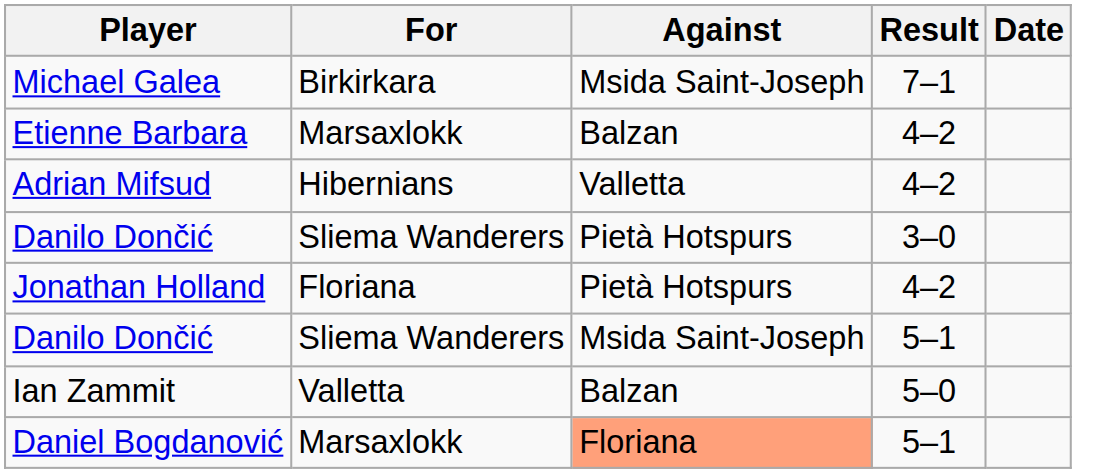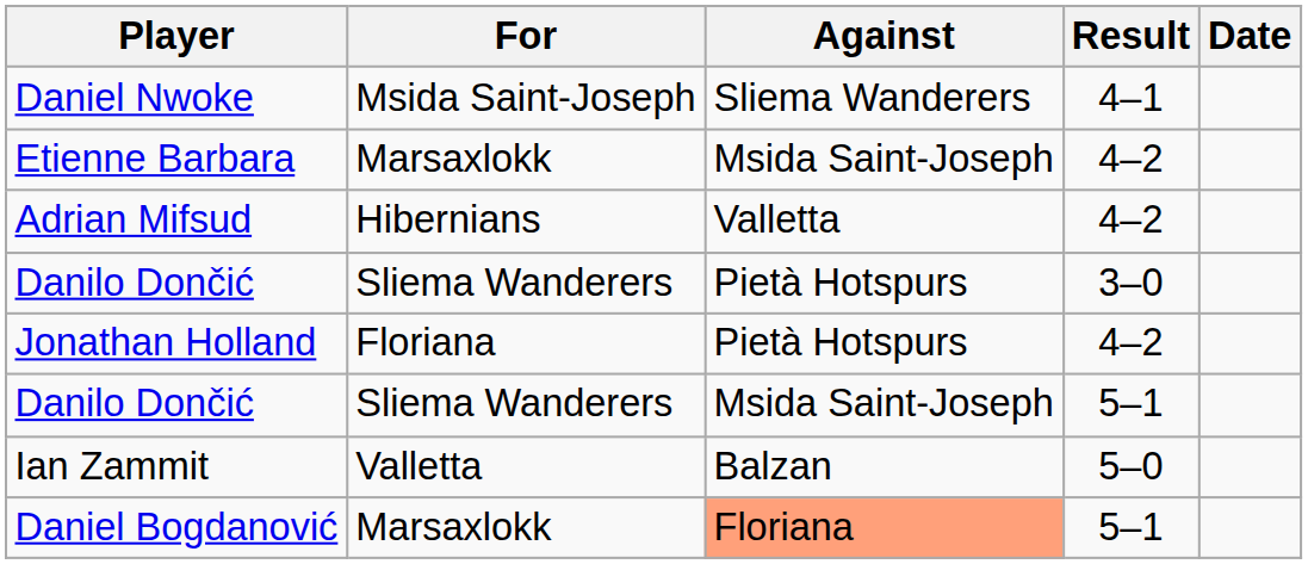+ row: Daniel Nwoke | Msida Saint-Joseph | Sliema Wanderers | 4–1
- row: Michael Galea | Birkirkara | Msida Saint-Joseph | 7–1
Etienne Barbara | Against: Balzan -> Msida Saint-Joseph
